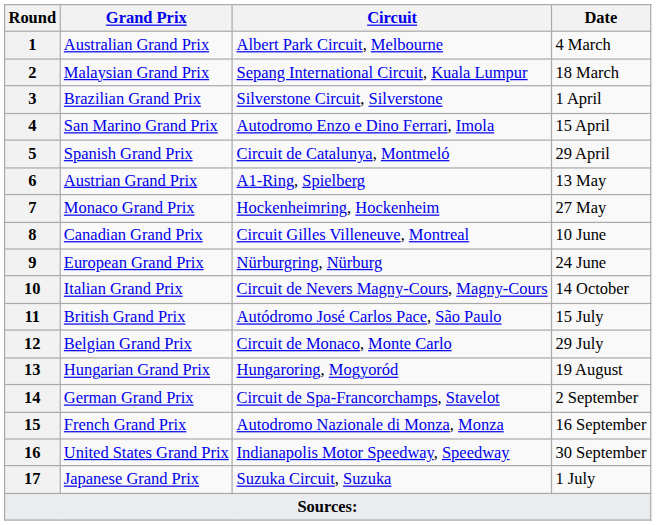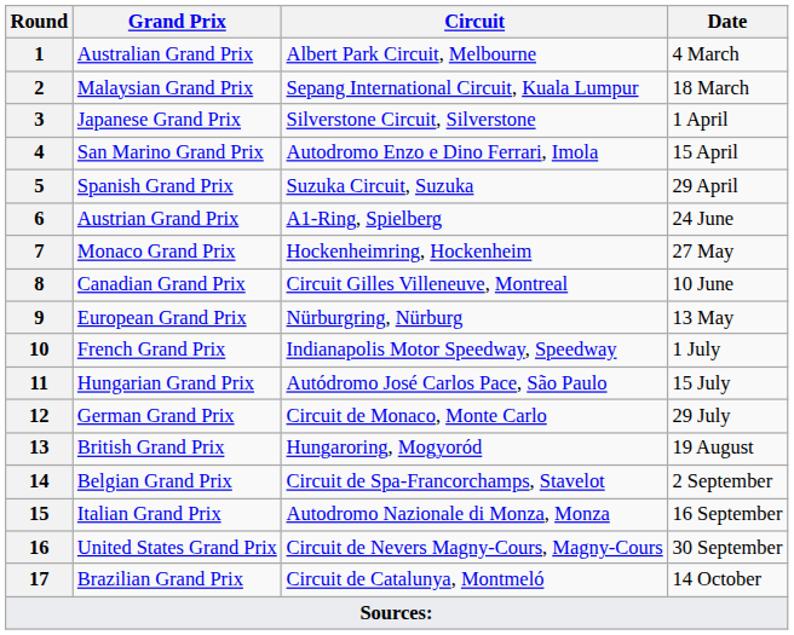3 | Grand Prix: Brazilian Grand Prix -> Japanese Grand Prix
5 | Circuit: Circuit de Catalunya, Montmeló -> Suzuka Circuit, Suzuka
6 | Date: 13 May -> 24 June
9 | Date: 24 June -> 13 May
10 | Grand Prix: Italian Grand Prix -> French Grand Prix
10 | Circuit: Circuit de Nevers Magny-Cours, Magny-Cours -> Indianapolis Motor Speedway, Speedway
10 | Date: 14 October -> 1 July
11 | Grand Prix: British Grand Prix -> Hungarian Grand Prix
12 | Grand Prix: Belgian Grand Prix -> German Grand Prix
13 | Grand Prix: Hungarian Grand Prix -> British Grand Prix
14 | Grand Prix: German Grand Prix -> Belgian Grand Prix
15 | Grand Prix: French Grand Prix -> Italian Grand Prix
16 | Circuit: Indianapolis Motor Speedway, Speedway -> Circuit de Nevers Magny-Cours, Magny-Cours
17 | Grand Prix: Japanese Grand Prix -> Brazilian Grand Prix
17 | Circuit: Suzuka Circuit, Suzuka -> Circuit de Catalunya, Montmeló
17 | Date: 1 July -> 14 October
